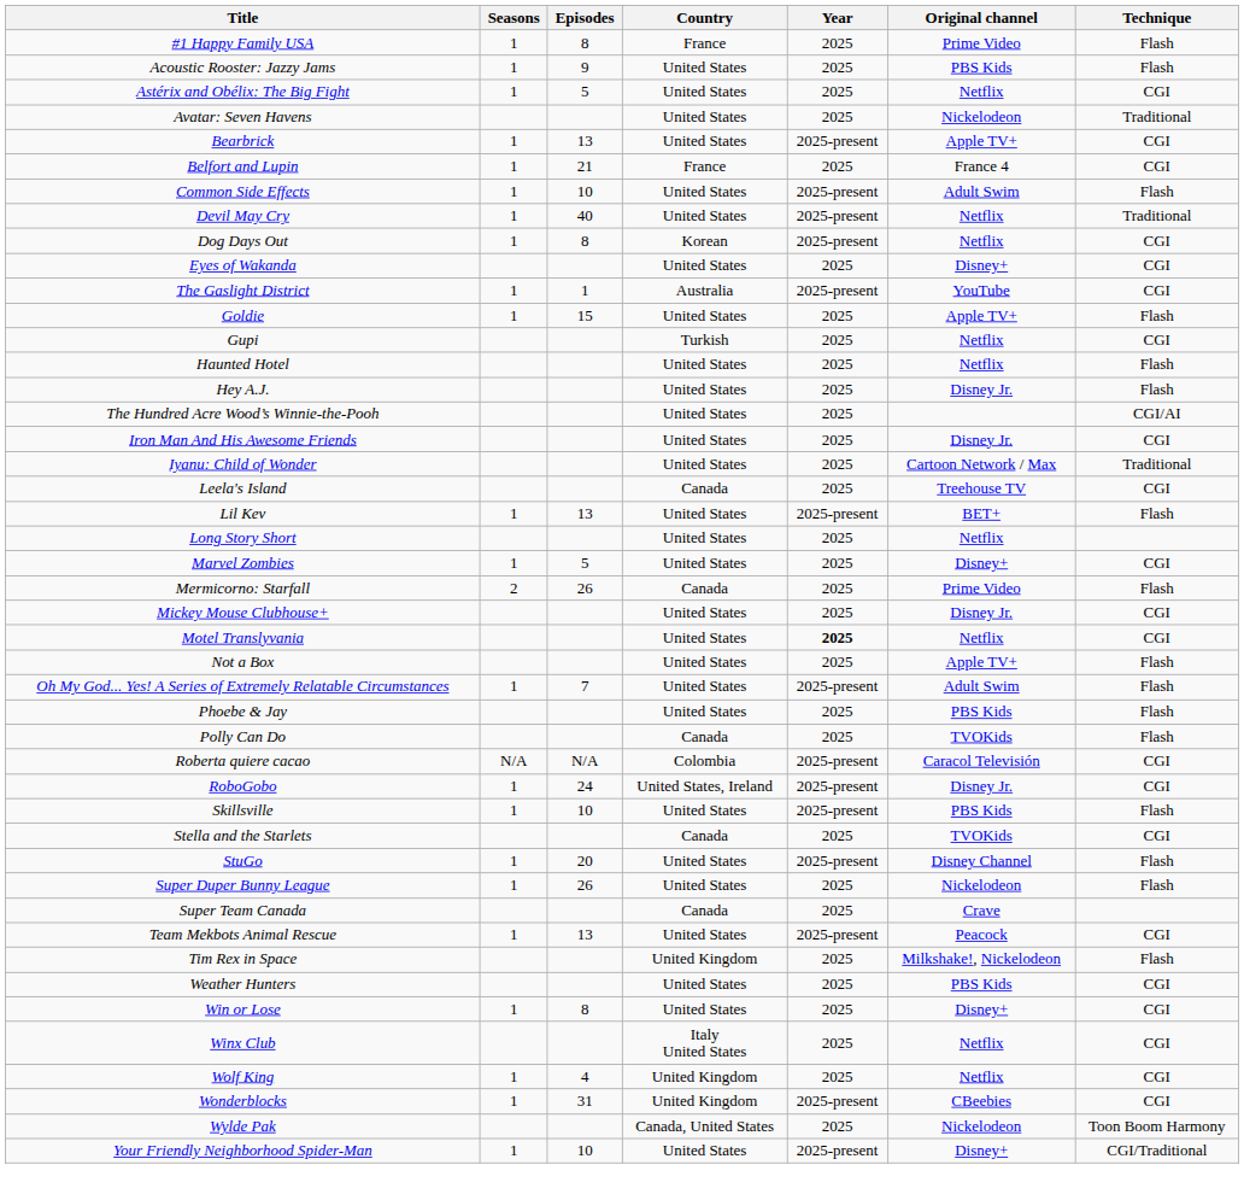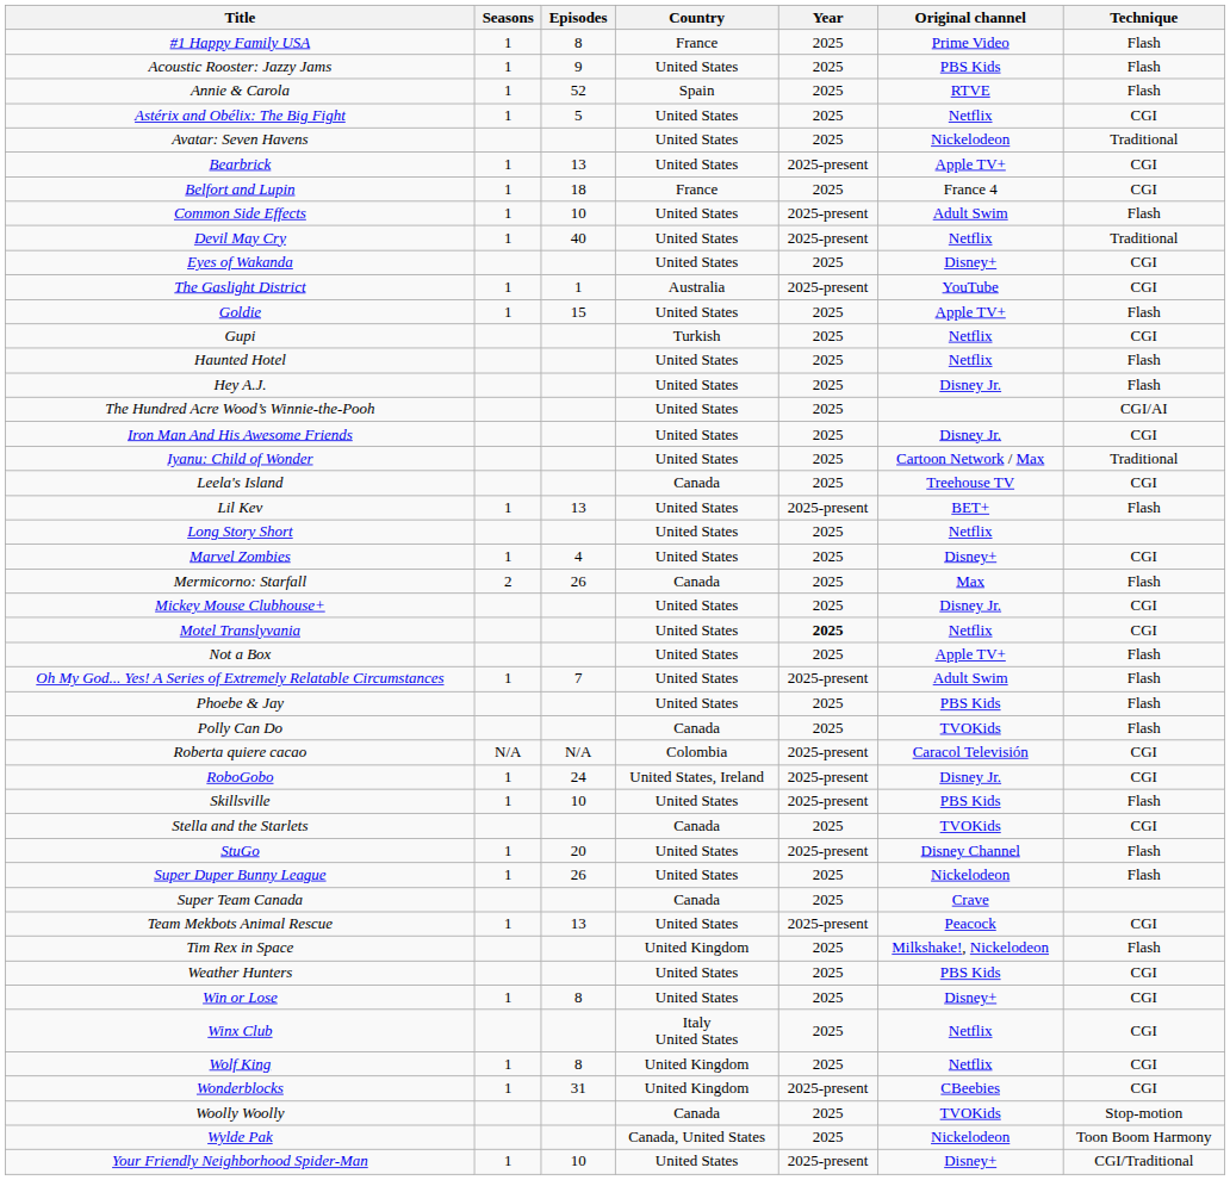+ row: Annie & Carola | 1 | 52 | Spain | 2025 | RTVE | Flash
Belfort and Lupin | Episodes: 21 -> 18
- row: Dog Days Out | 1 | 8 | Korean | 2025-present | Netflix | CGI
Marvel Zombies | Episodes: 5 -> 4
Mermicorno: Starfall | Original channel: Prime Video -> Max
Wolf King | Episodes: 4 -> 8
+ row: Woolly Woolly | Canada | 2025 | TVOKids | Stop-motion
